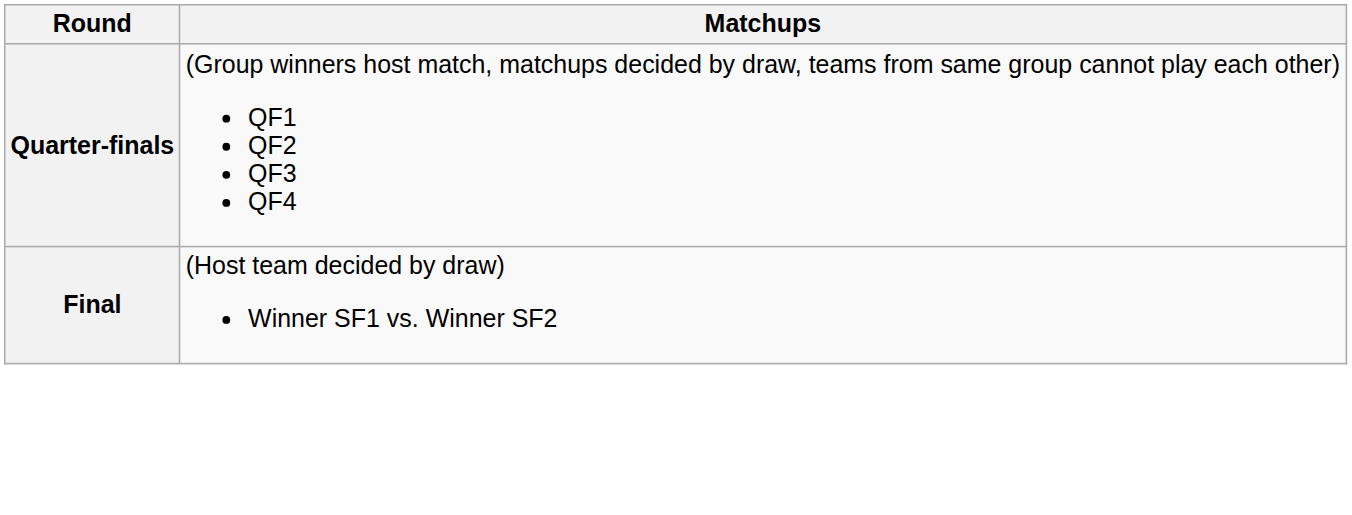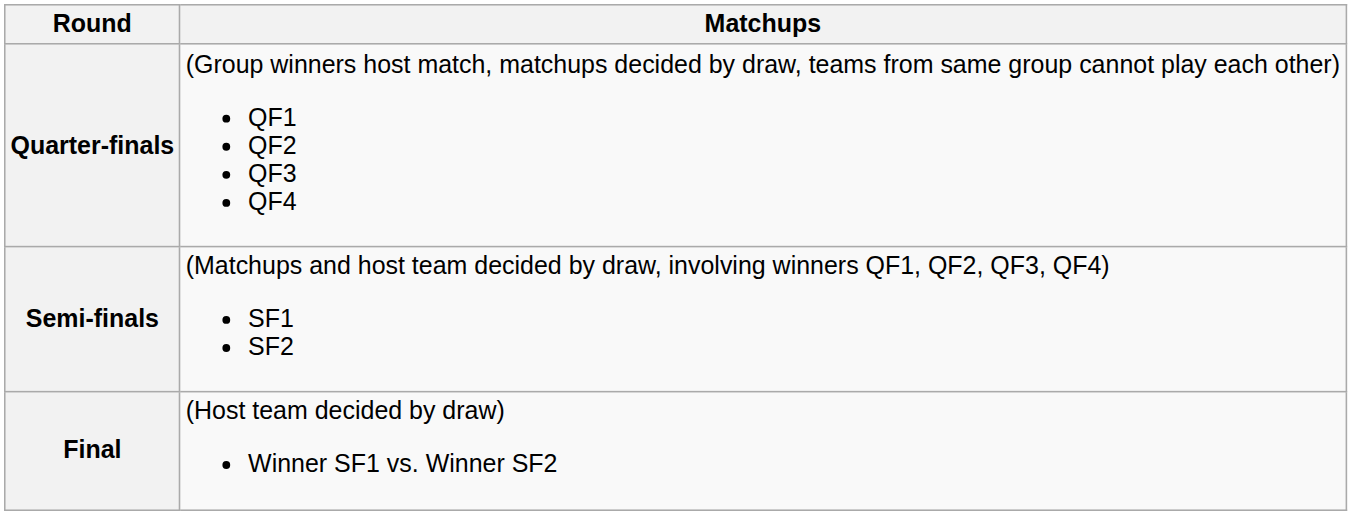+ row: Semi-finals | (Matchups and host team decided by draw, involving winners QF1, QF2, QF3, QF4) SF1 SF2
